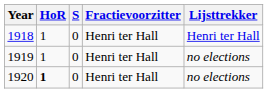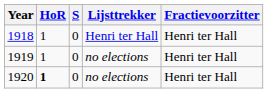columns swapped: Lijsttrekker <-> Fractievoorzitter
